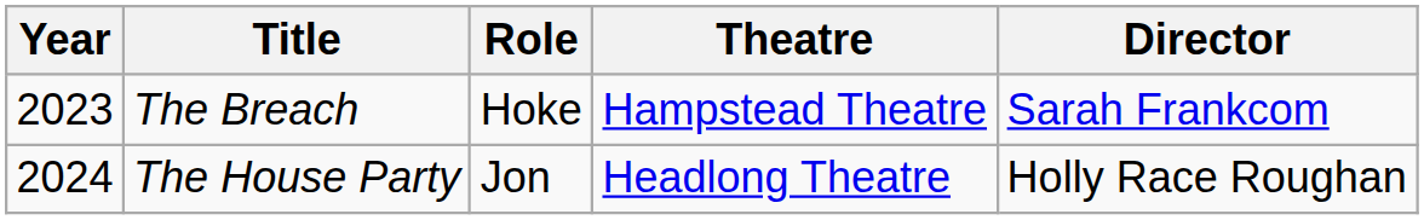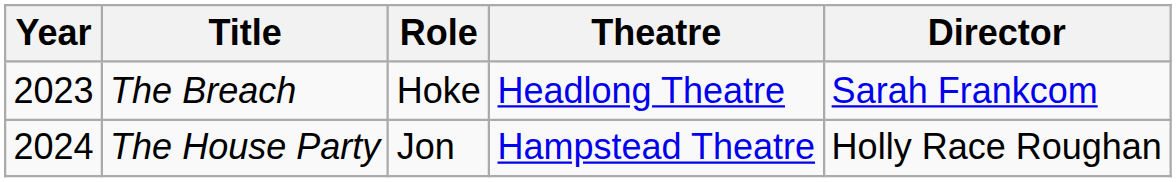The Breach | Theatre: Hampstead Theatre -> Headlong Theatre
The House Party | Theatre: Headlong Theatre -> Hampstead Theatre
